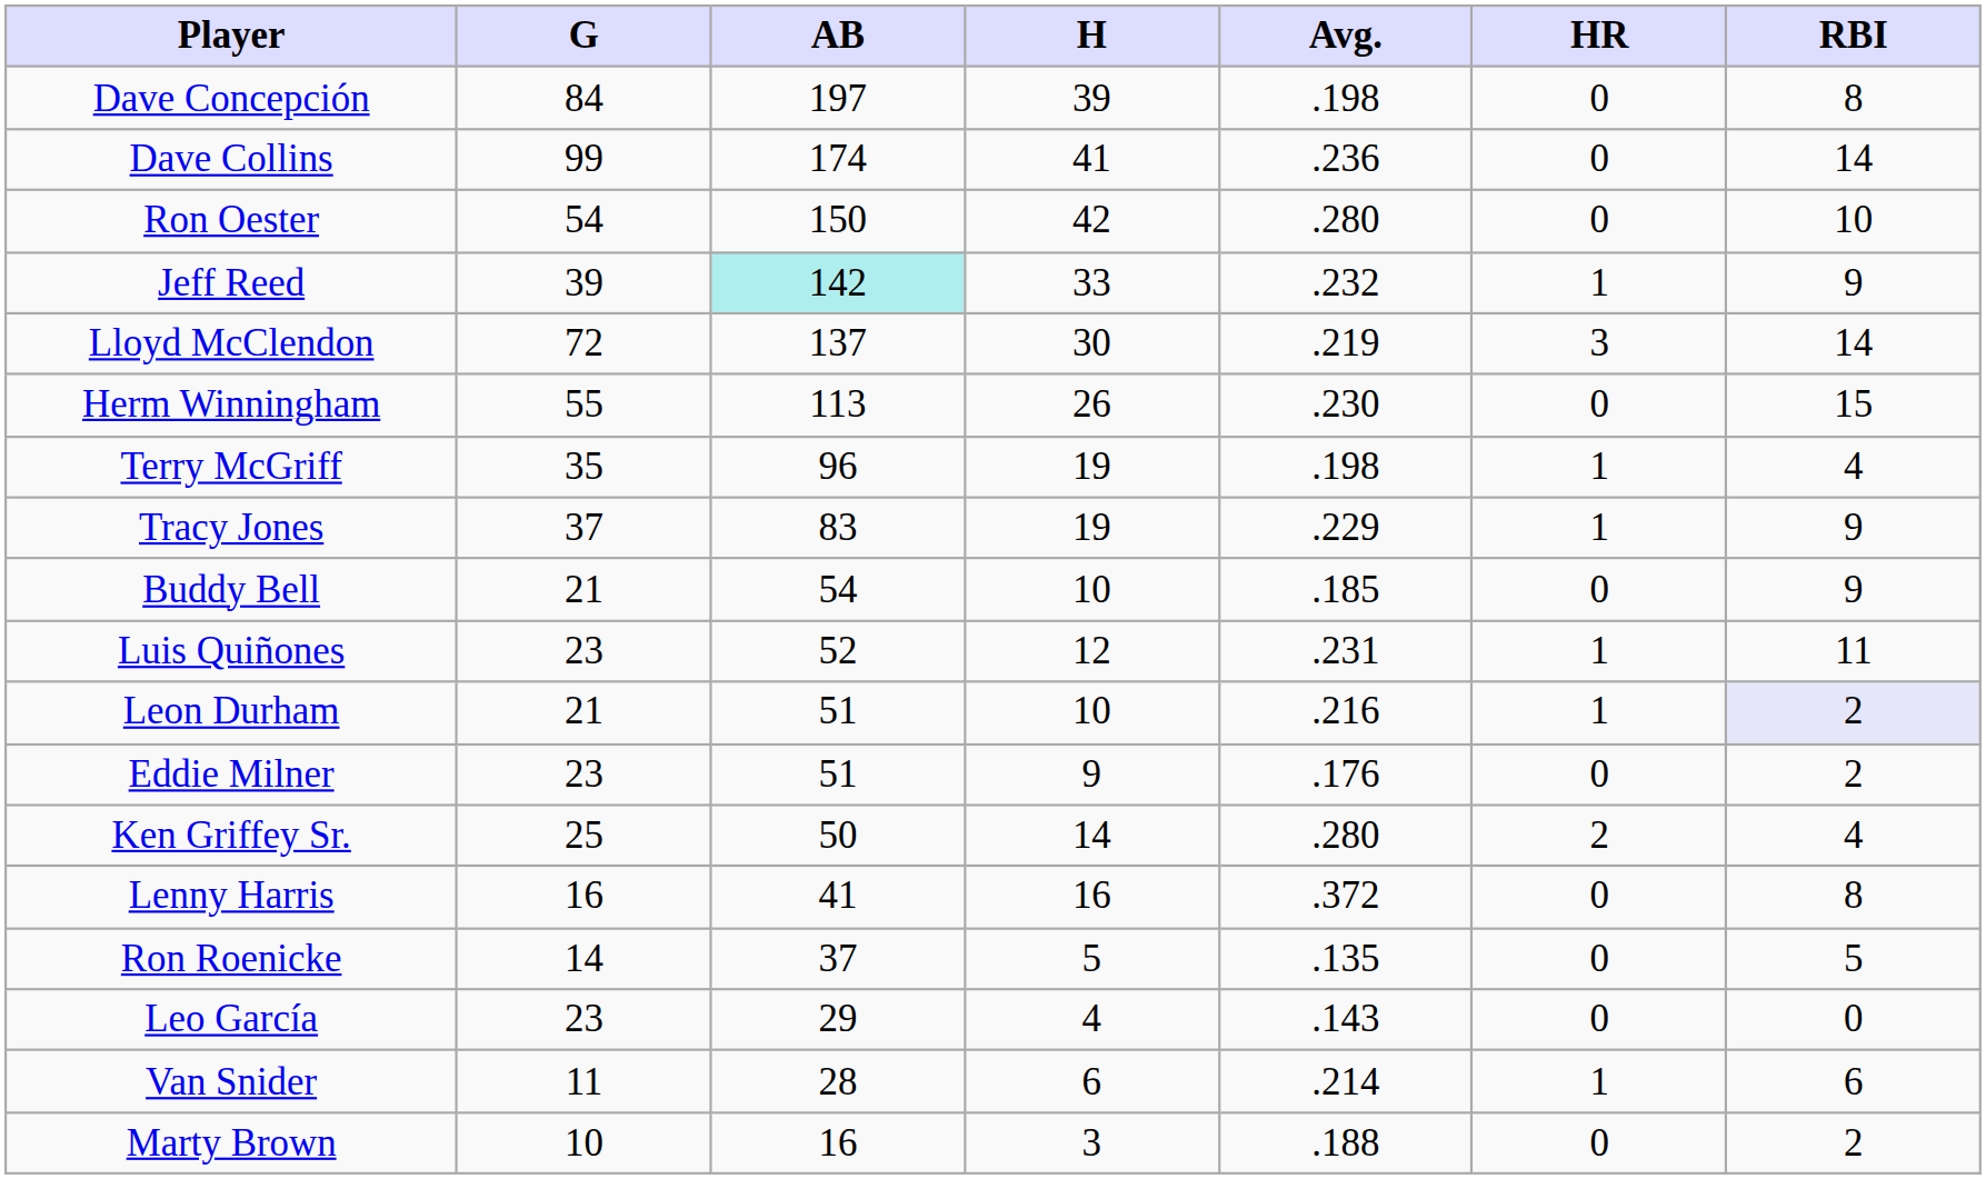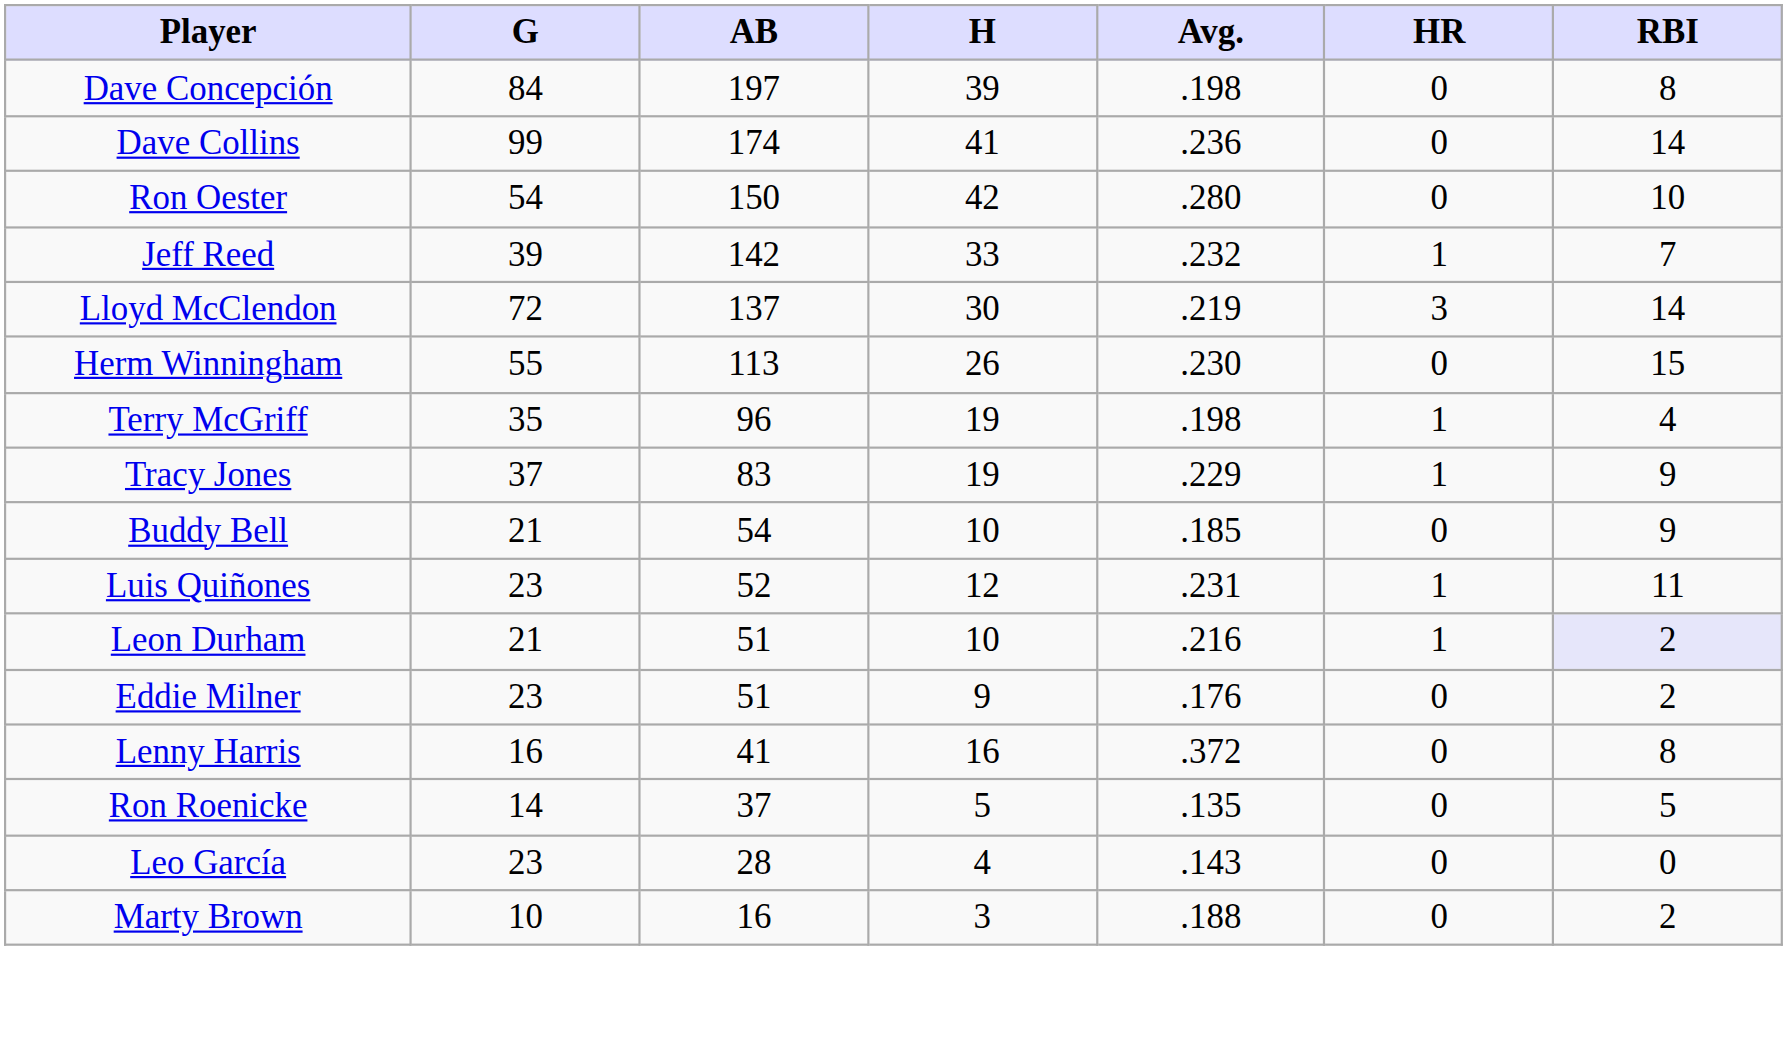Jeff Reed | AB: paleturquoise background -> no background
Jeff Reed | RBI: 9 -> 7
- row: Ken Griffey Sr. | 25 | 50 | 14 | .280 | 2 | 4
Leo García | AB: 29 -> 28
- row: Van Snider | 11 | 28 | 6 | .214 | 1 | 6
